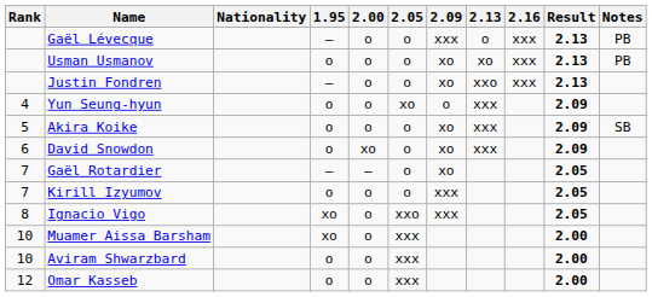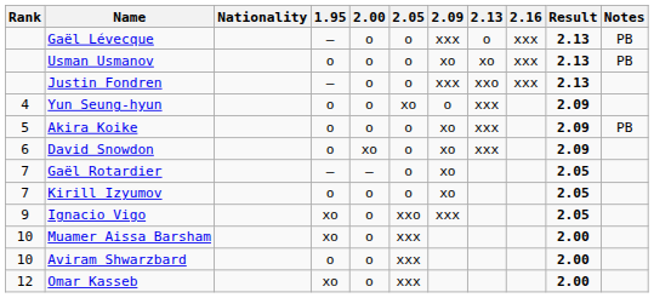Justin Fondren | 2.09: xo -> xxx
Akira Koike | Notes: SB -> PB
Kirill Izyumov | 2.09: xxx -> xo
Ignacio Vigo | Rank: 8 -> 9
Omar Kasseb | 1.95: o -> xo
